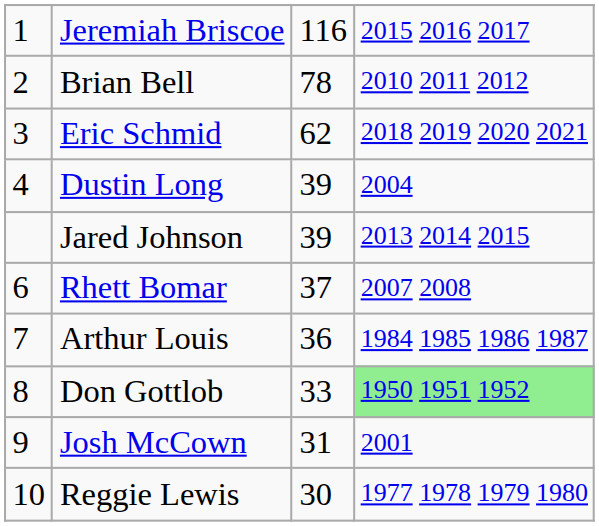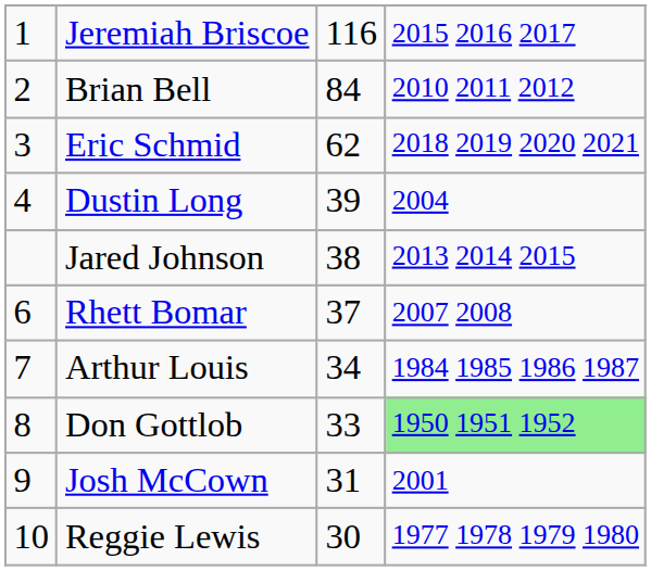Brian Bell | column 3: 78 -> 84
Jared Johnson | column 3: 39 -> 38
Arthur Louis | column 3: 36 -> 34
